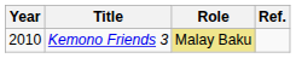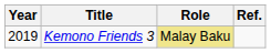Kemono Friends 3 | Year: 2010 -> 2019
